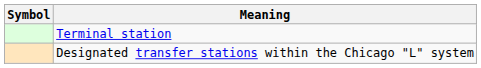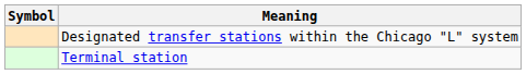rows swapped: Designated transfer stations within the Chicago "L" system <-> Terminal station
